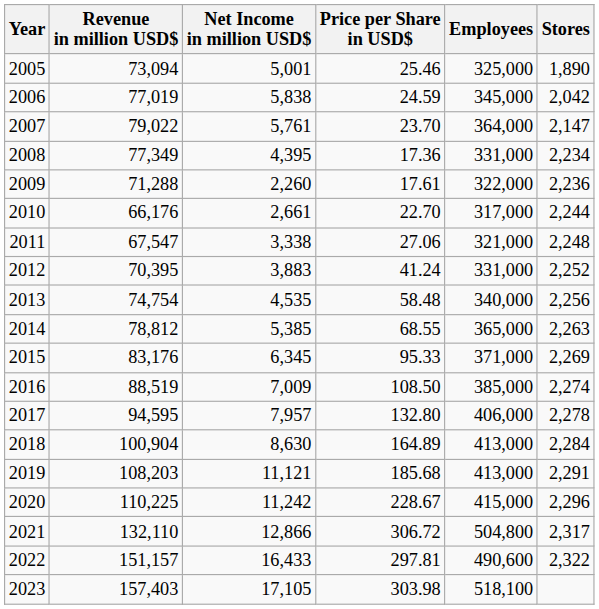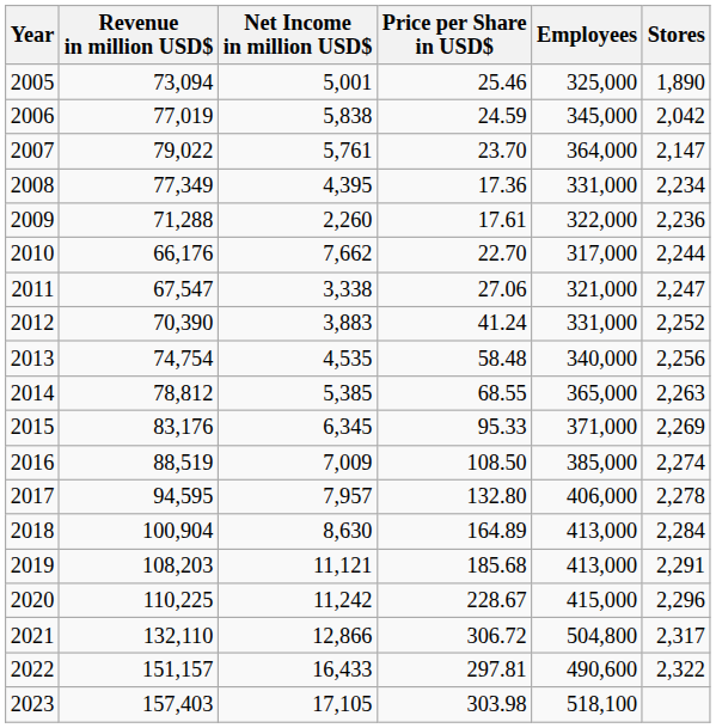2010 | Net Income in million USD$: 2,661 -> 7,662
2011 | Stores: 2,248 -> 2,247
2012 | Revenue in million USD$: 70,395 -> 70,390
